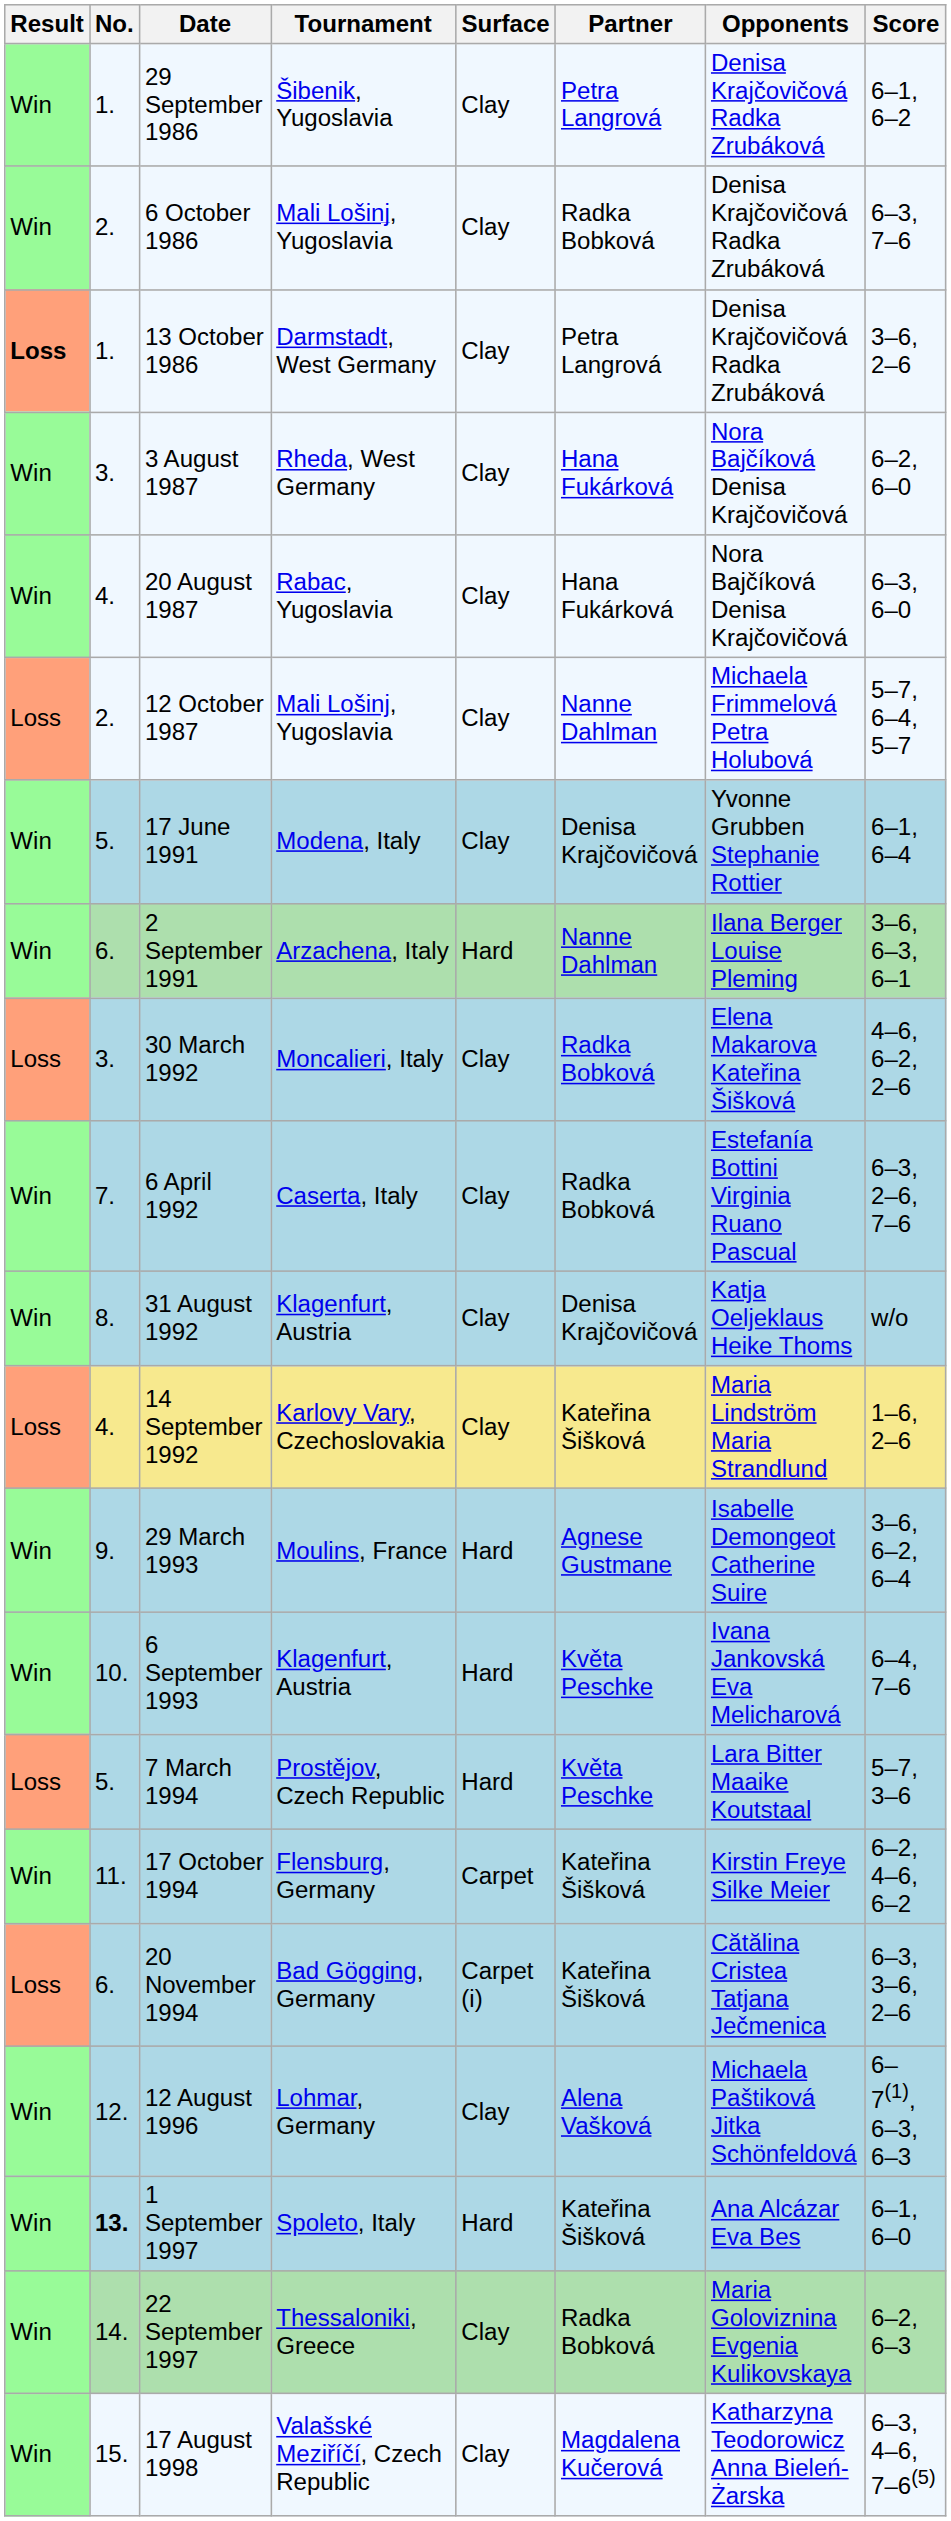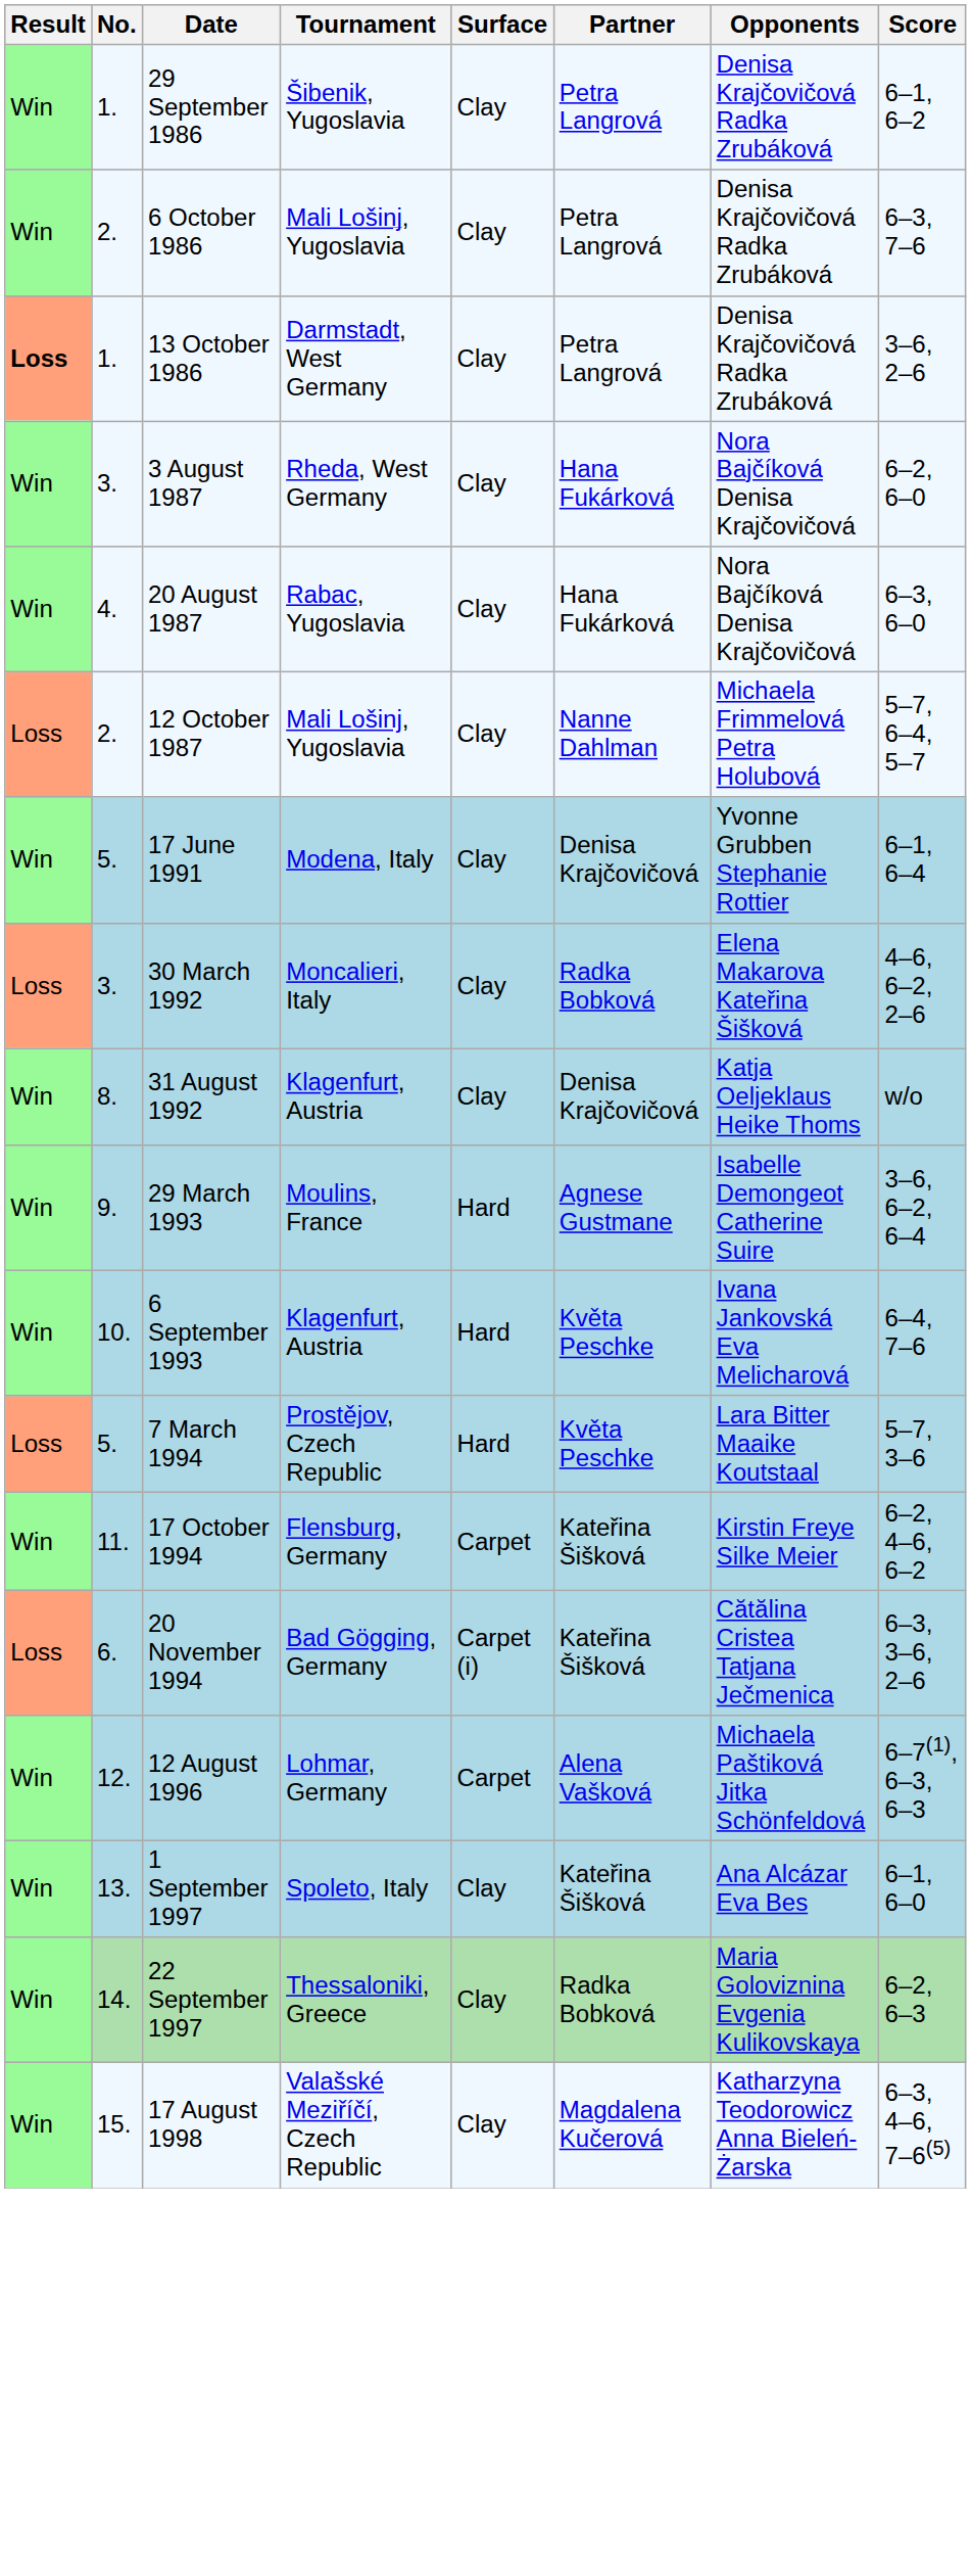6 October 1986 | Partner: Radka Bobková -> Petra Langrová
- row: Win | 6. | 2 September 1991 | Arzachena, Italy | Hard | Nanne Dahlman | Ilana Berger Louise Pleming | 3–6, 6–3, 6–1
- row: Win | 7. | 6 April 1992 | Caserta, Italy | Clay | Radka Bobková | Estefanía Bottini Virginia Ruano Pascual | 6–3, 2–6, 7–6
- row: Loss | 4. | 14 September 1992 | Karlovy Vary, Czechoslovakia | Clay | Kateřina Šišková | Maria Lindström Maria Strandlund | 1–6, 2–6
12 August 1996 | Surface: Clay -> Carpet
1 September 1997 | No.: bold -> normal
1 September 1997 | Surface: Hard -> Clay
